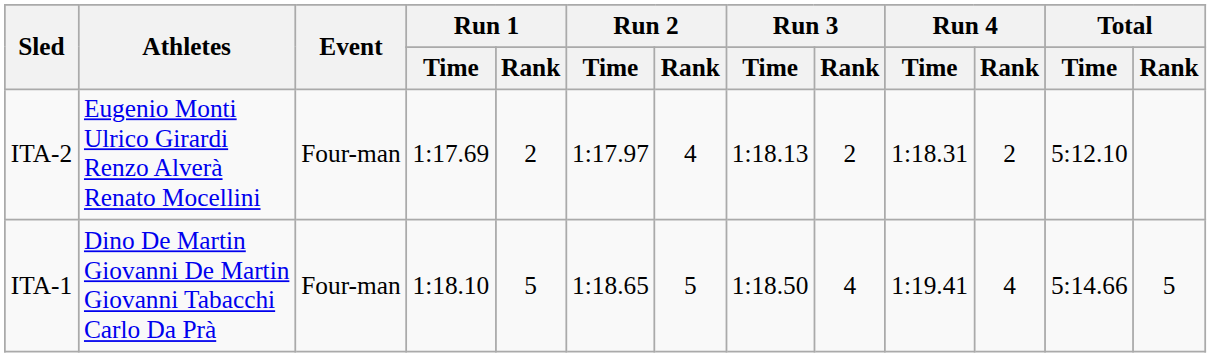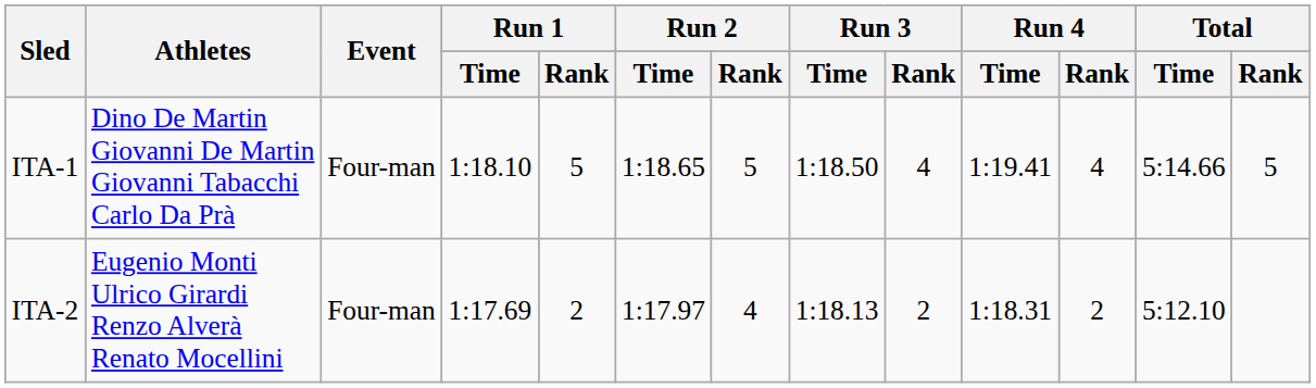rows swapped: ITA-1 <-> ITA-2
